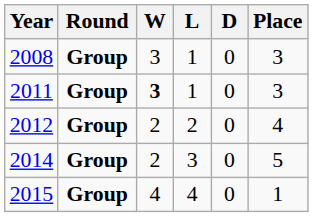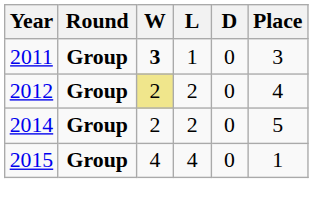- row: 2008 | Group | 3 | 1 | 0 | 3
2012 | W: no background -> khaki background
2014 | L: 3 -> 2
